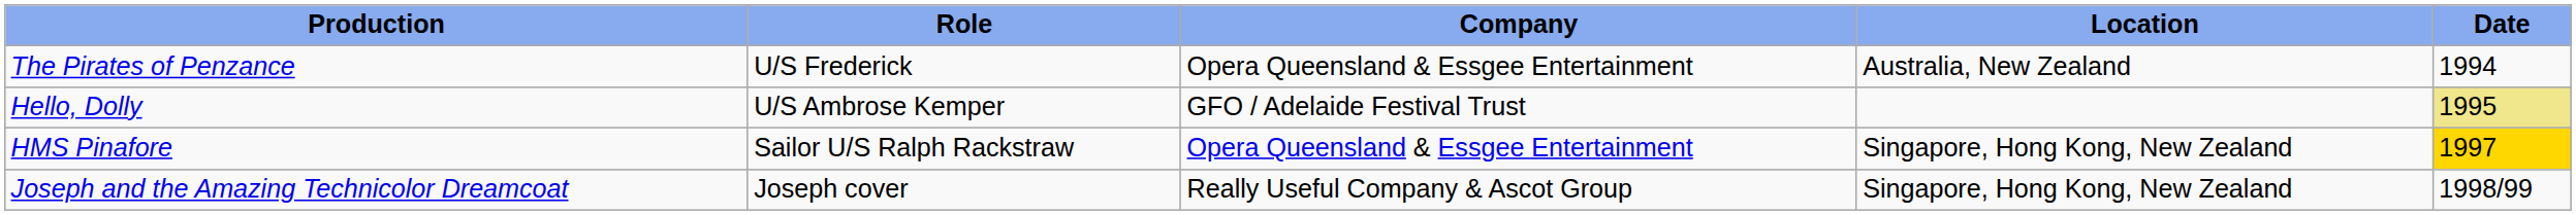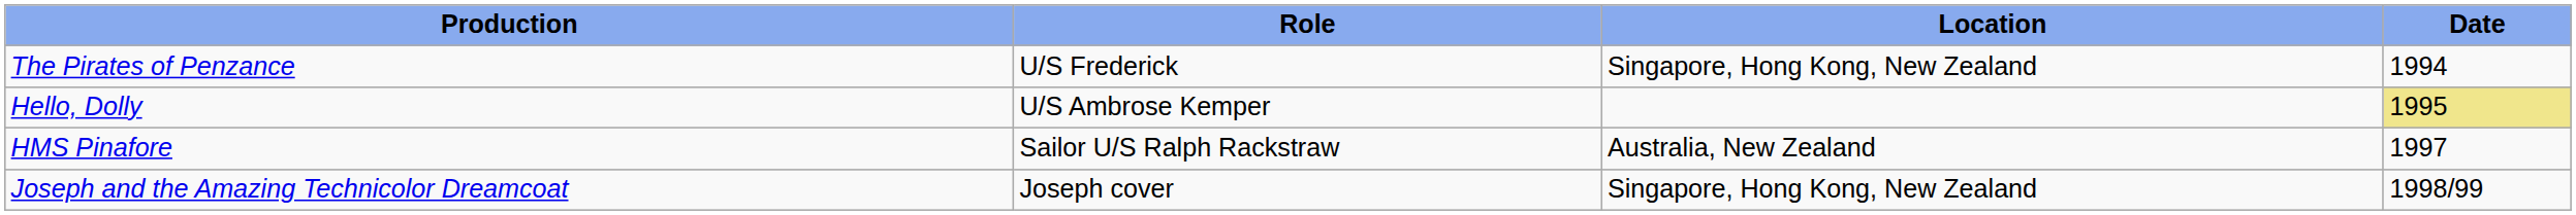- column: Company | Opera Queensland & Essgee Entertainment | GFO / Adelaide Festival Trust | Opera Queensland & Essgee Entertainment | Really Useful Company & Ascot Group
The Pirates of Penzance | Location: Australia, New Zealand -> Singapore, Hong Kong, New Zealand
HMS Pinafore | Location: Singapore, Hong Kong, New Zealand -> Australia, New Zealand
HMS Pinafore | Date: gold background -> no background
